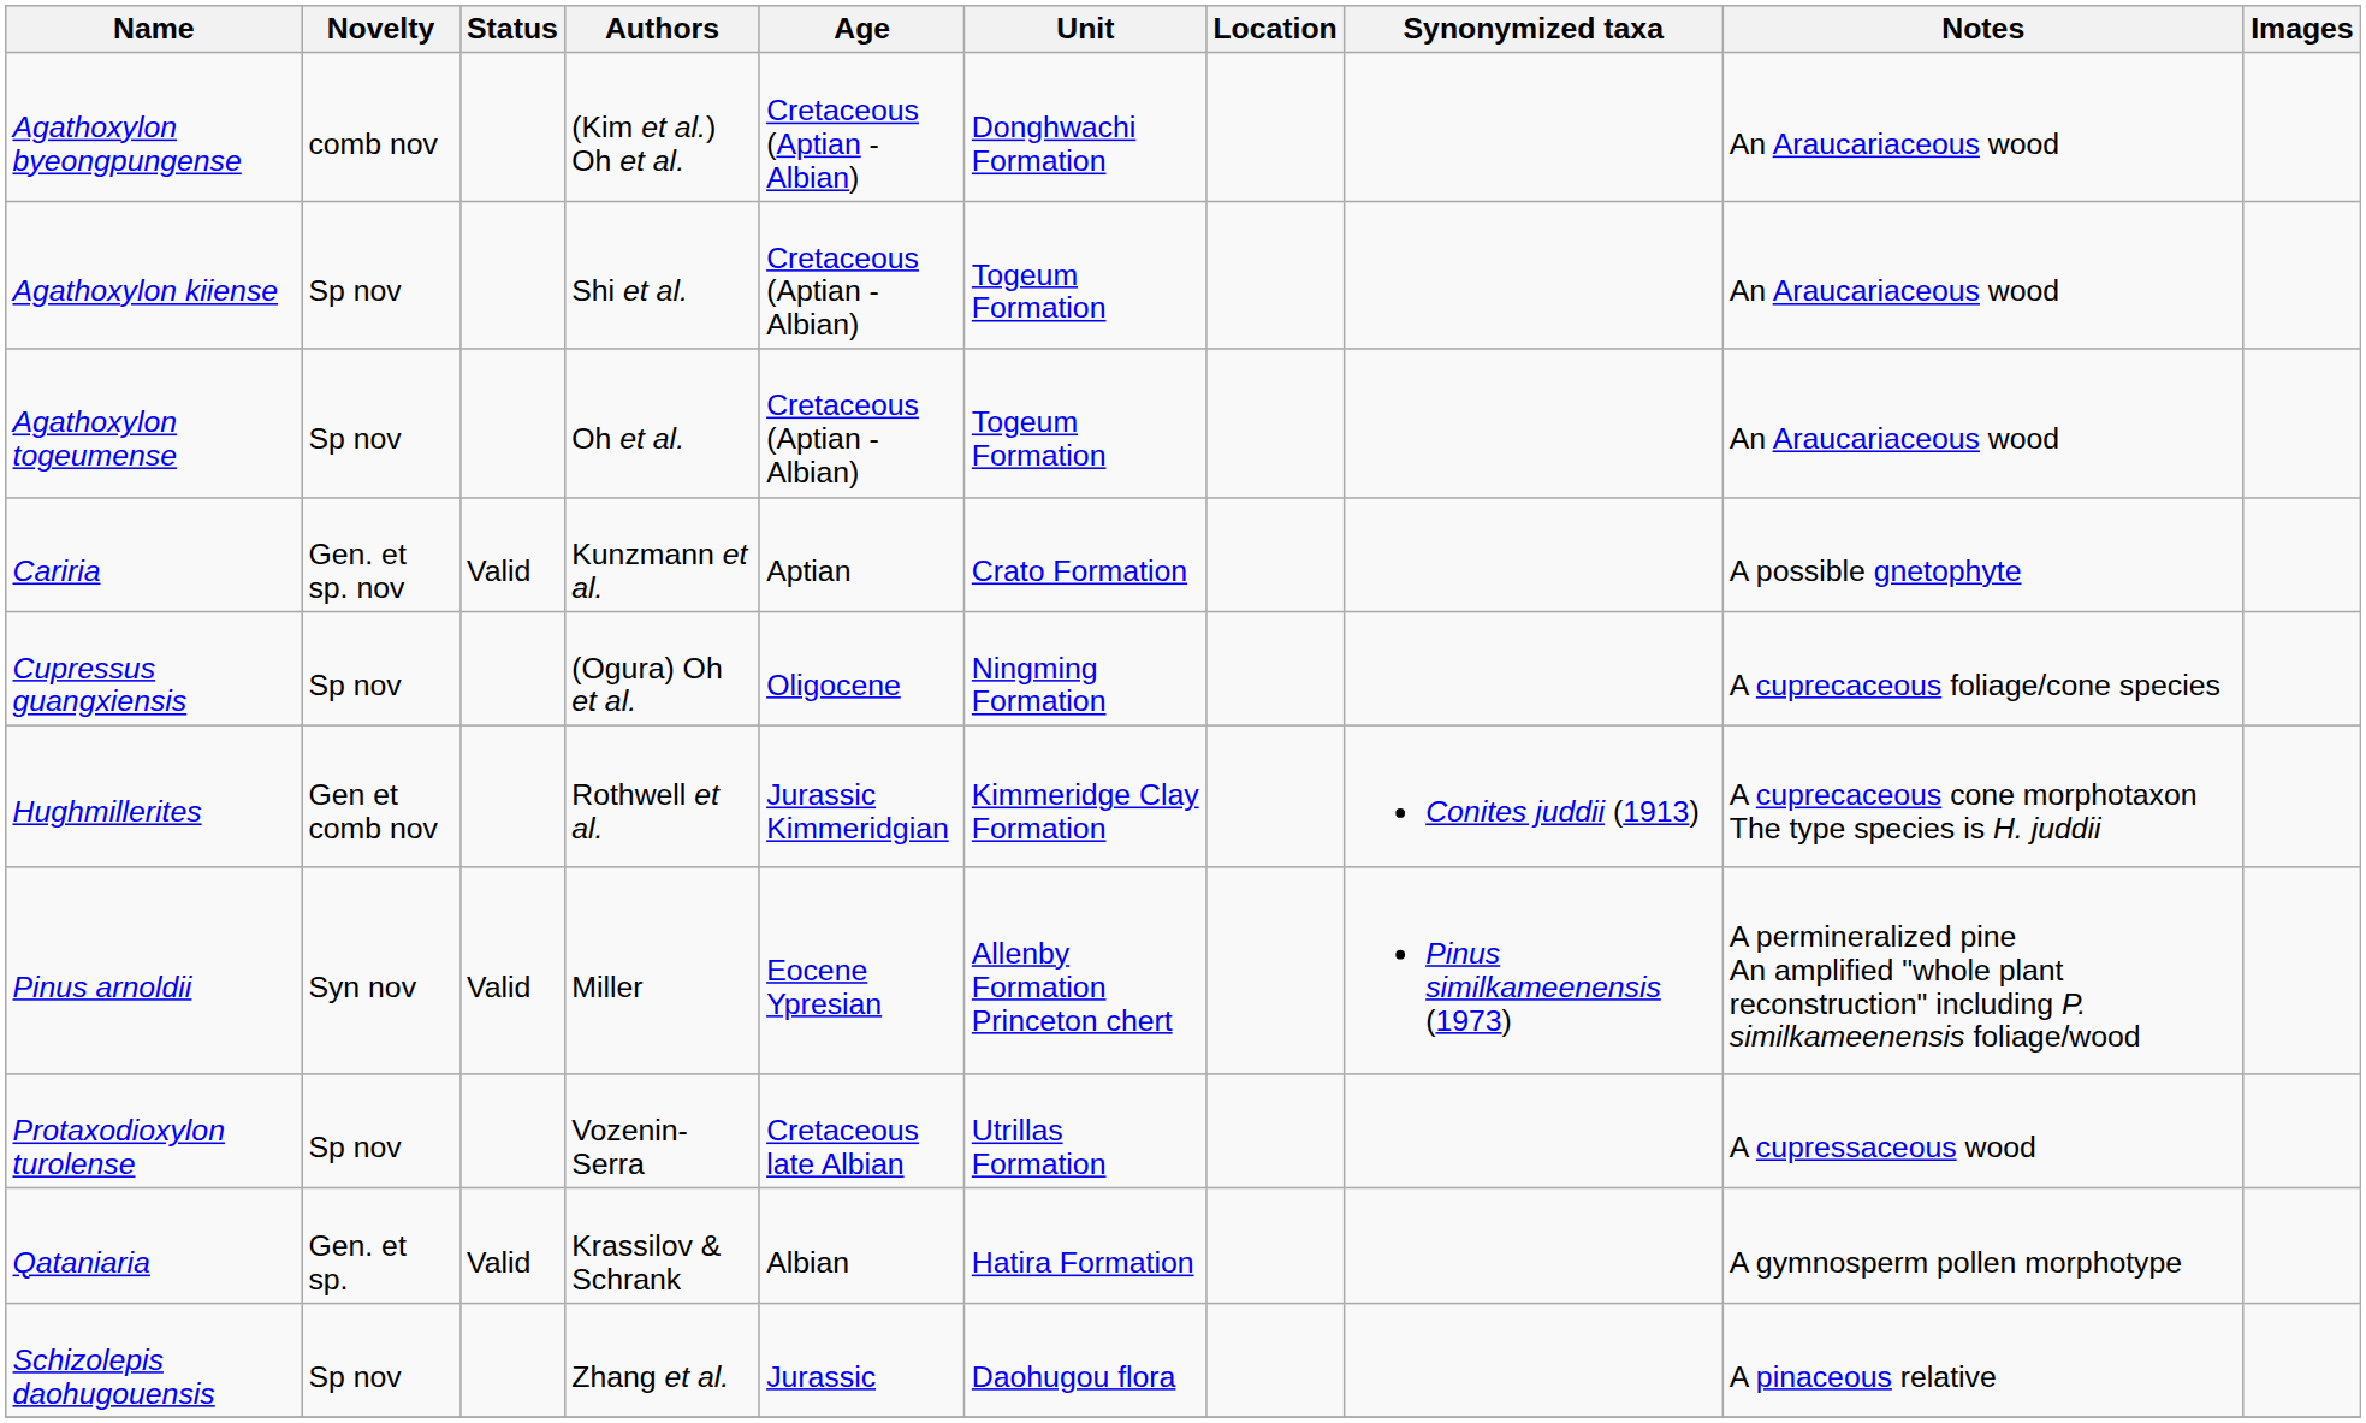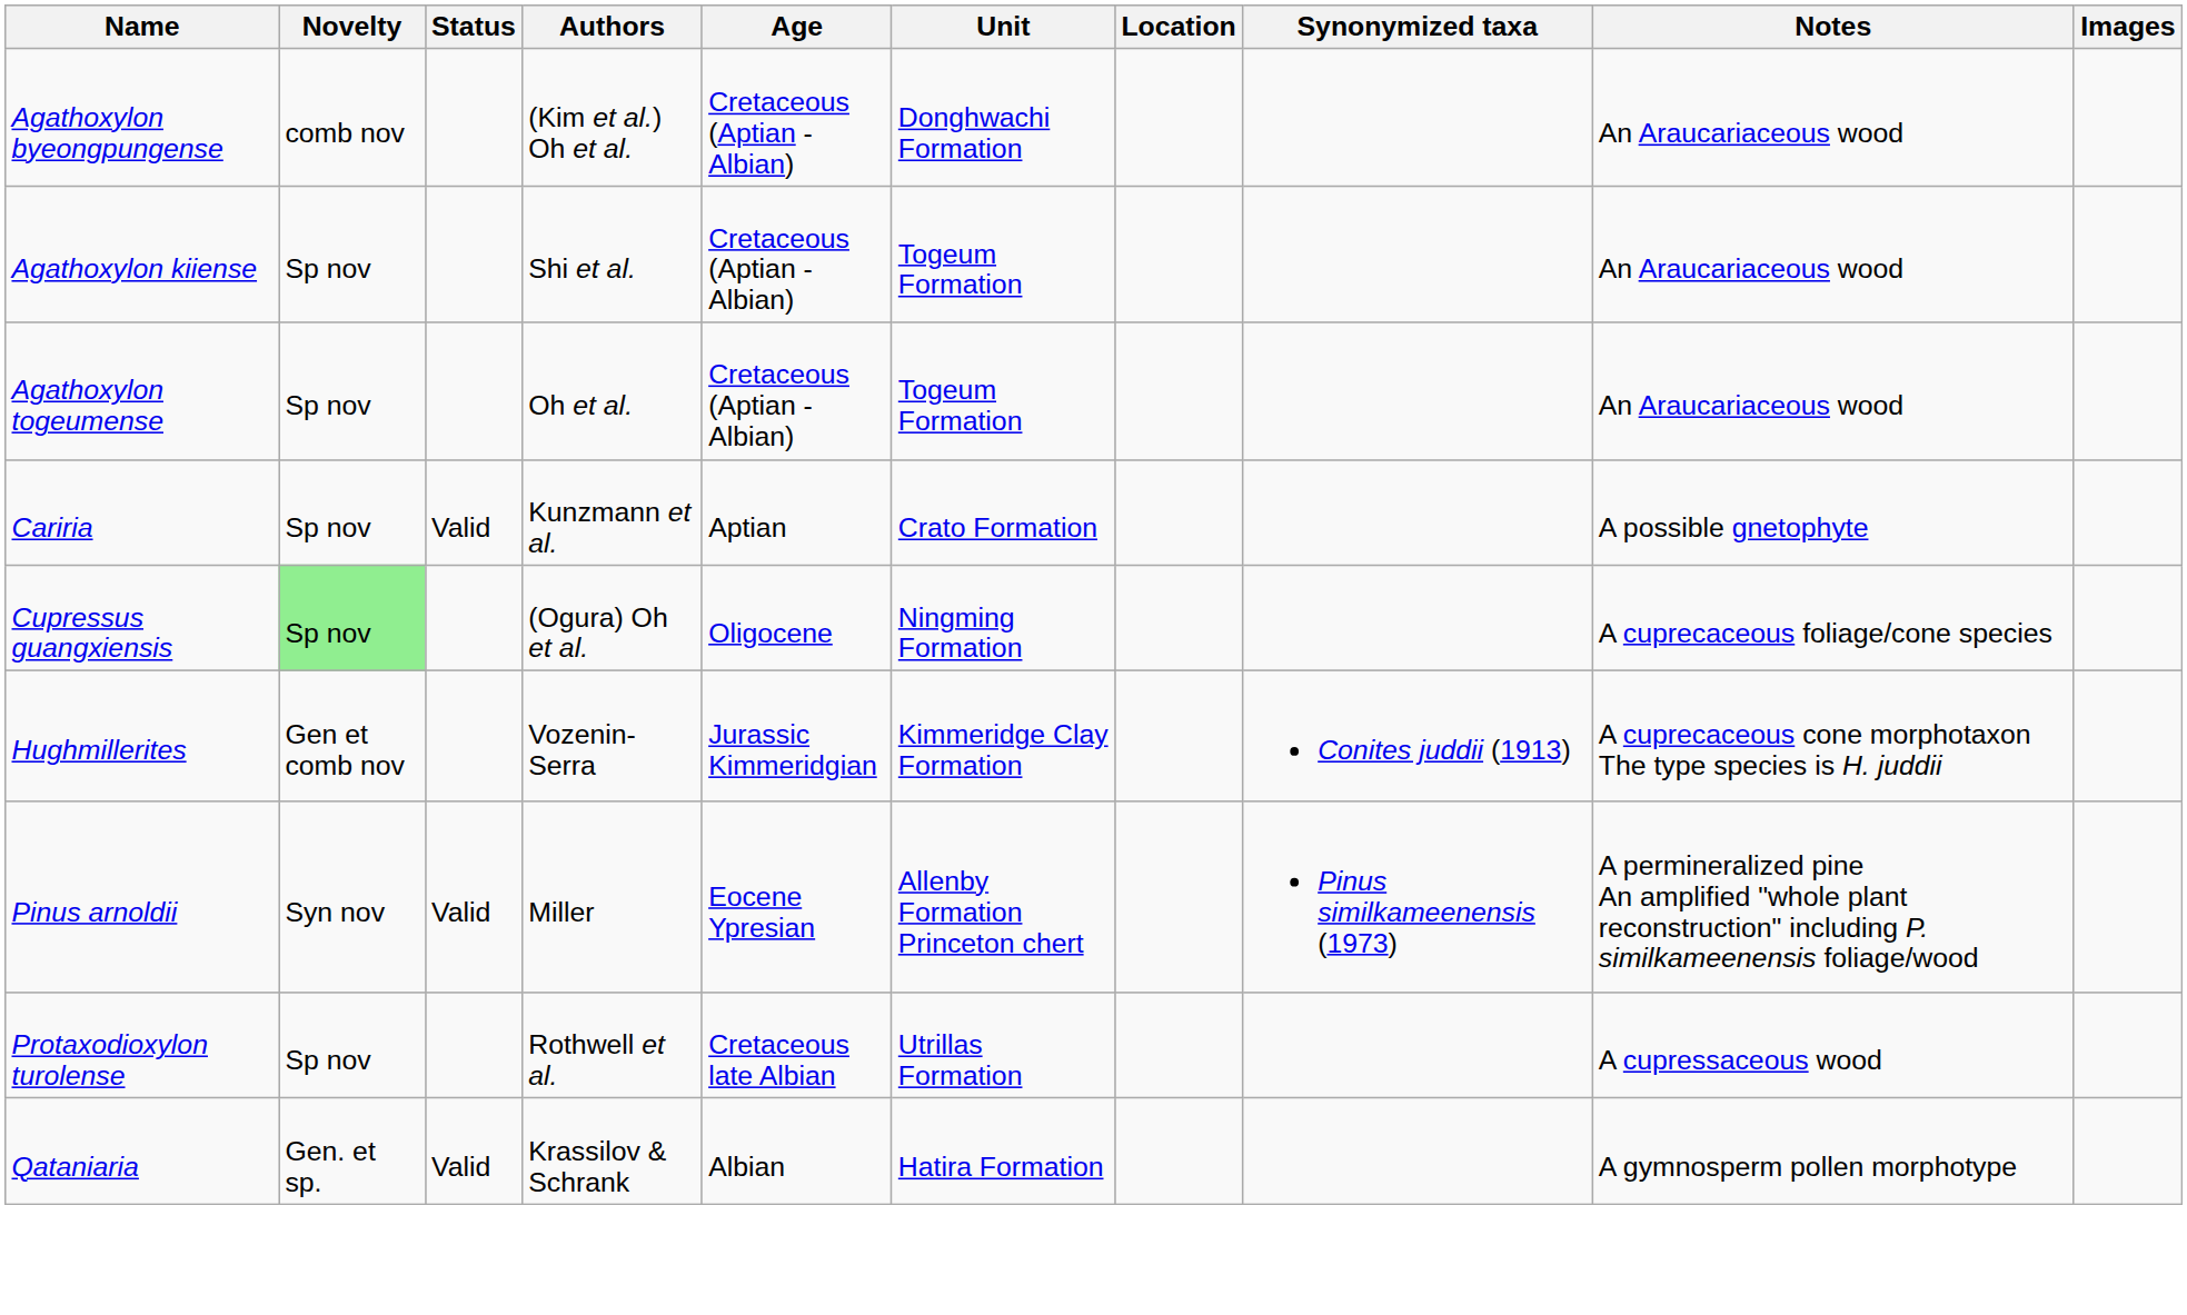Cariria | Novelty: Gen. et sp. nov -> Sp nov
Cupressus guangxiensis | Novelty: no background -> lightgreen background
Hughmillerites | Authors: Rothwell et al. -> Vozenin-Serra
Protaxodioxylon turolense | Authors: Vozenin-Serra -> Rothwell et al.
- row: Schizolepis daohugouensis | Sp nov | Zhang et al. | Jurassic | Daohugou flora | A pinaceous relative
